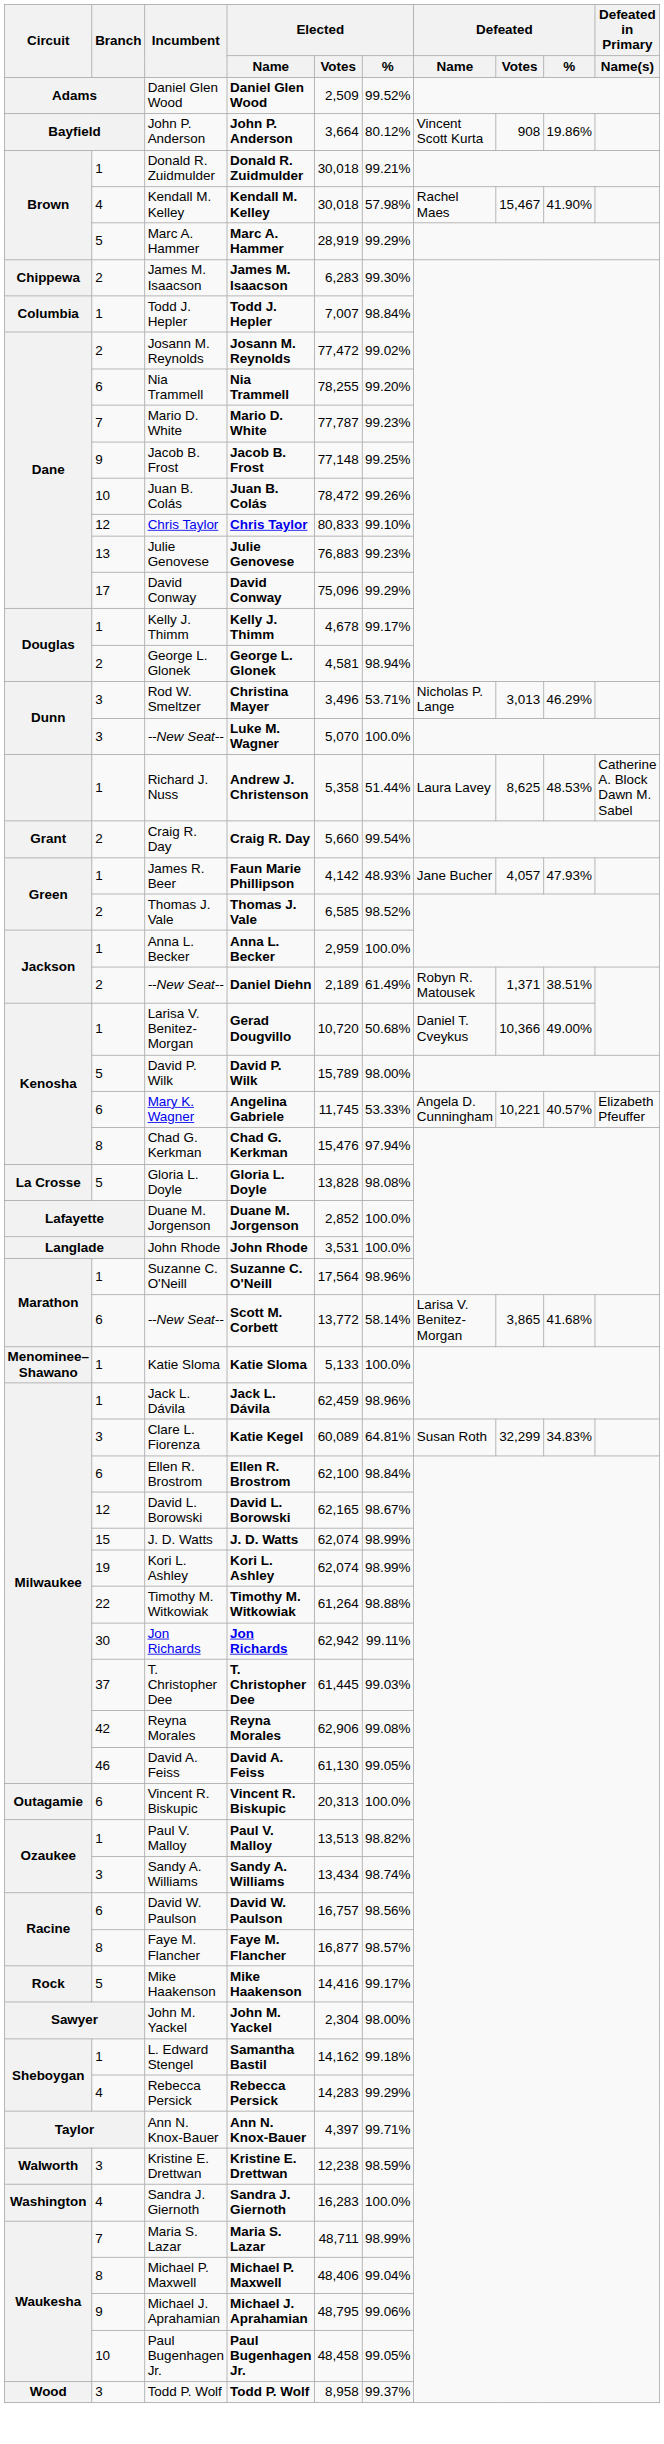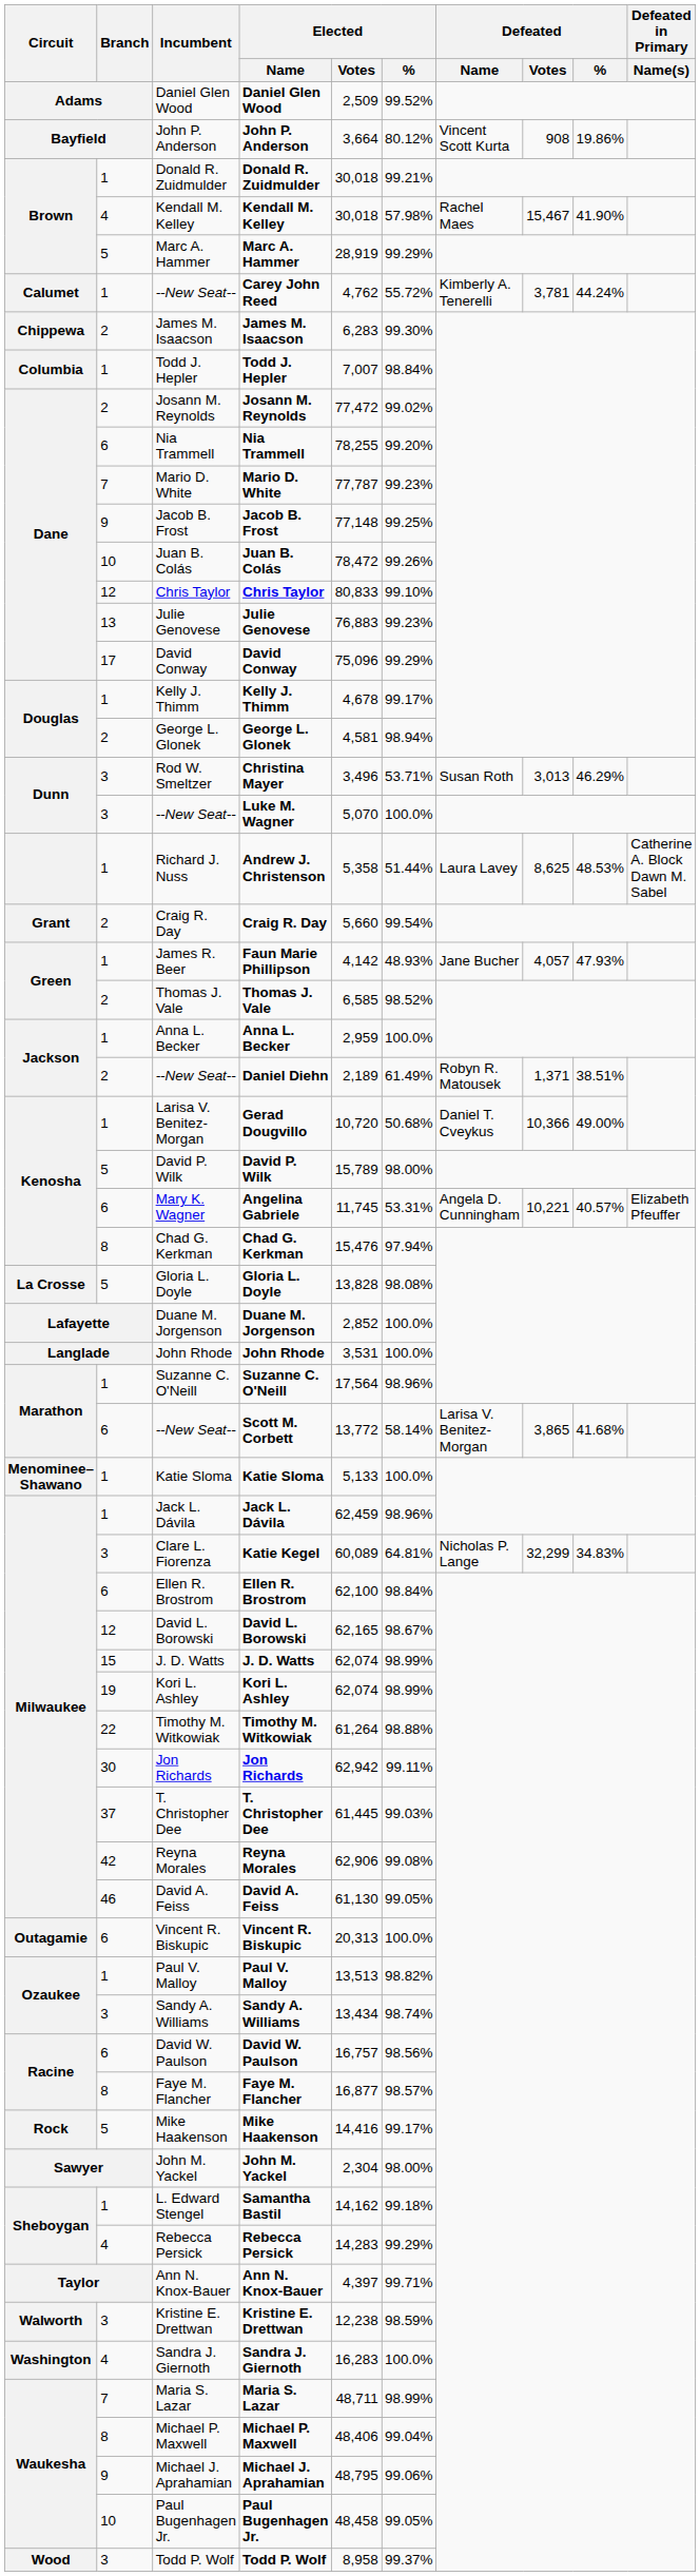+ row: Calumet | 1 | --New Seat-- | Carey John Reed | 4,762 | 55.72% | Kimberly A. Tenerelli | 3,781 | 44.24%
Christina Mayer | Defeated / Name: Nicholas P. Lange -> Susan Roth
Angelina Gabriele | Elected / %: 53.33% -> 53.31%
Katie Kegel | Defeated / Name: Susan Roth -> Nicholas P. Lange
